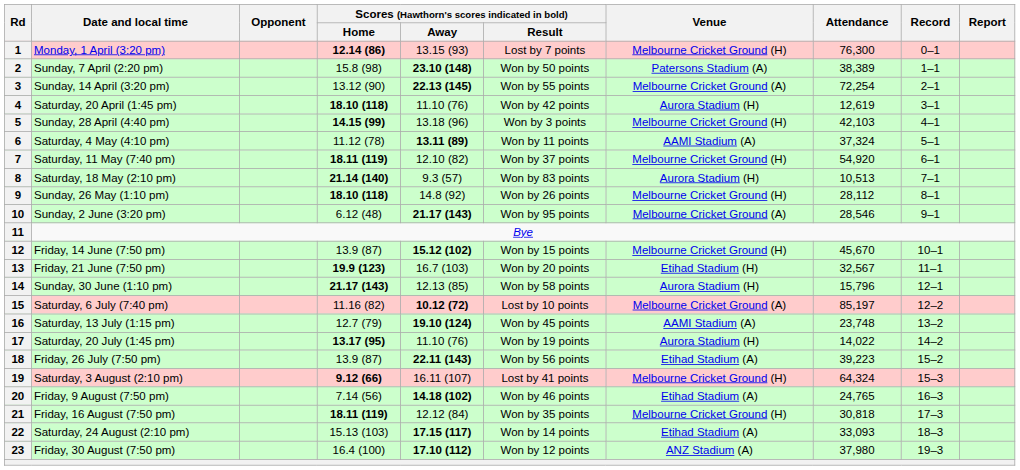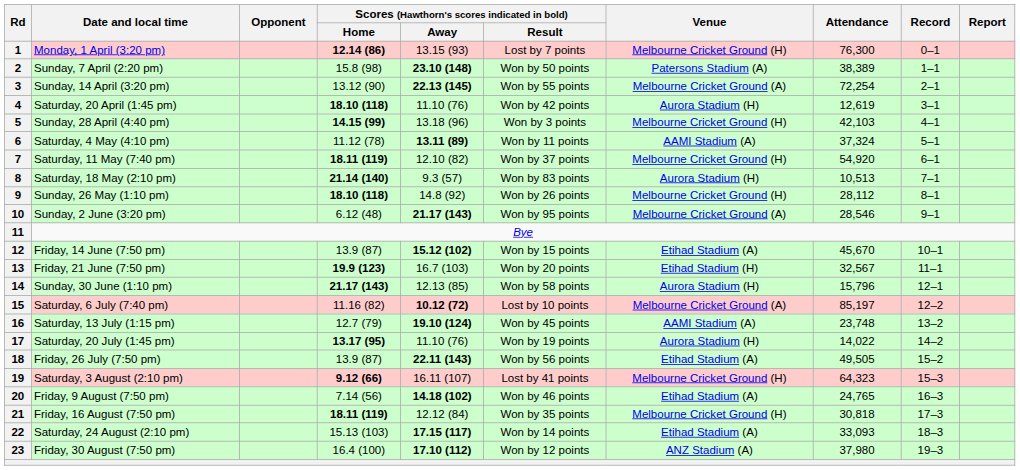12 | Venue: Melbourne Cricket Ground (H) -> Etihad Stadium (A)
18 | Attendance: 39,223 -> 49,505
19 | Attendance: 64,324 -> 64,323
